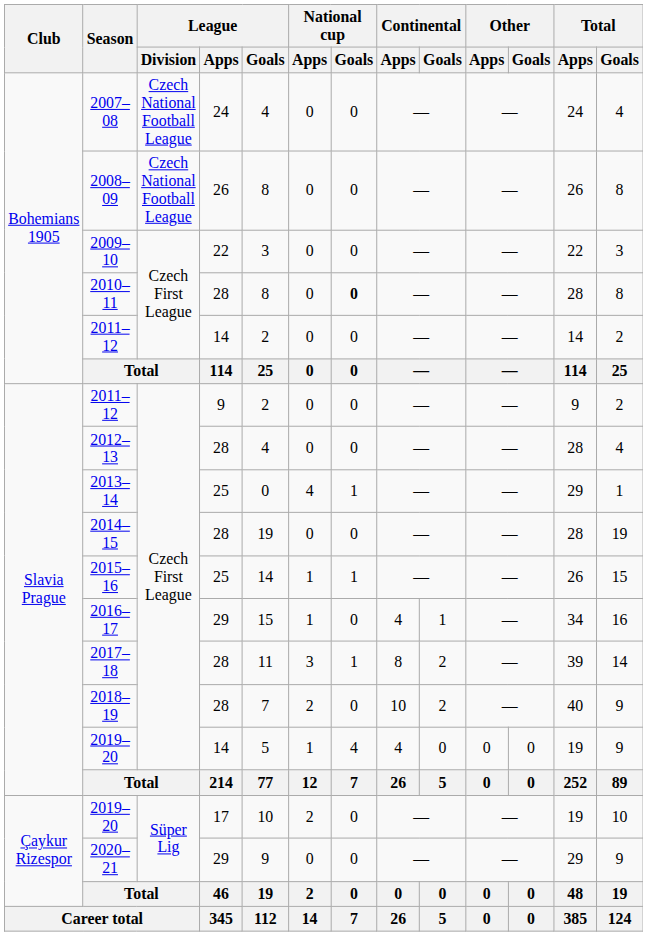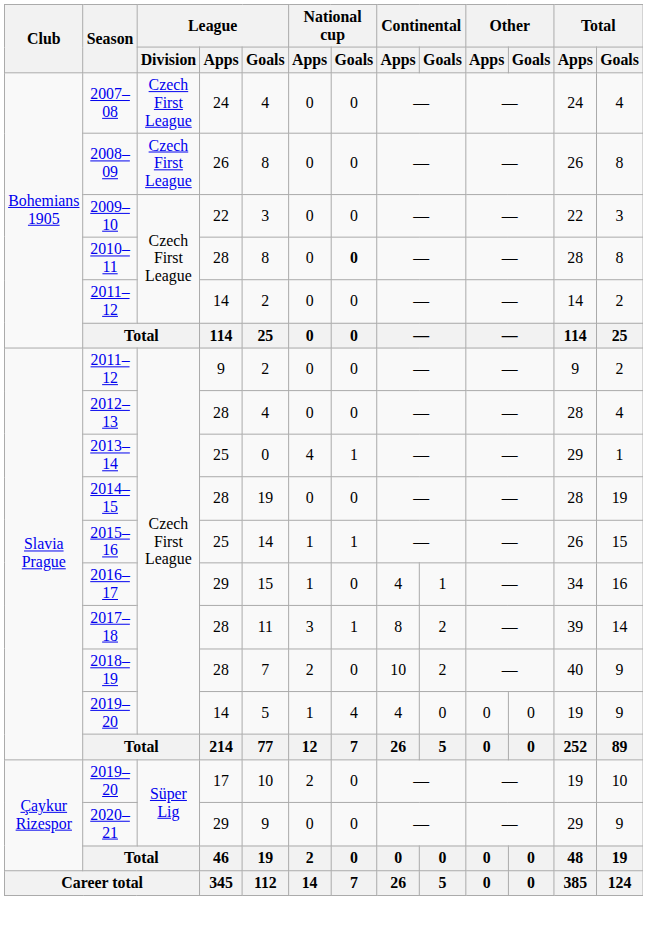2007–08 | League / Division: Czech National Football League -> Czech First League
2008–09 | League / Division: Czech National Football League -> Czech First League
